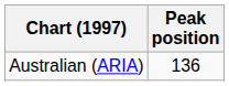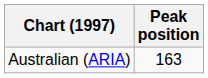Australian (ARIA) | Peak position: 136 -> 163
